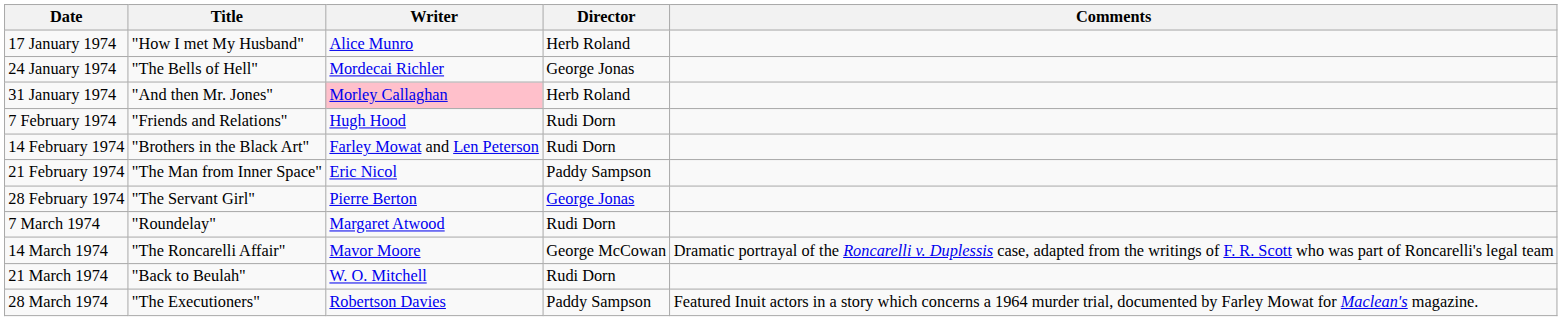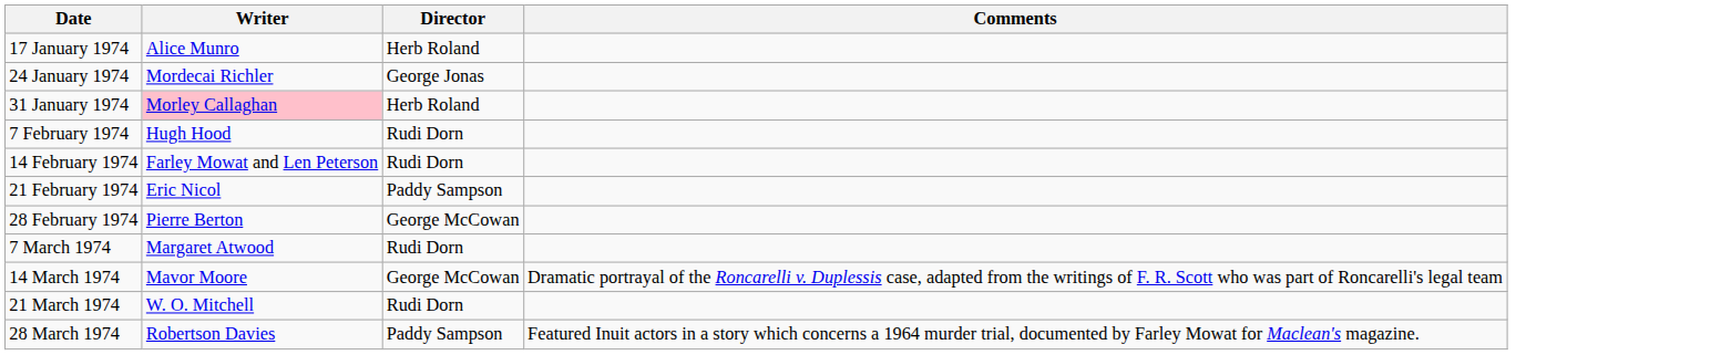- column: Title | "How I met My Husband" | "The Bells of Hell" | "And then Mr. Jones" | "Friends and Relations" | "Brothers in the Black Art" | "The Man from Inner Space" | "The Servant Girl" | "Roundelay" | "The Roncarelli Affair" | "Back to Beulah" | "The Executioners"
28 February 1974 | Director: George Jonas -> George McCowan
